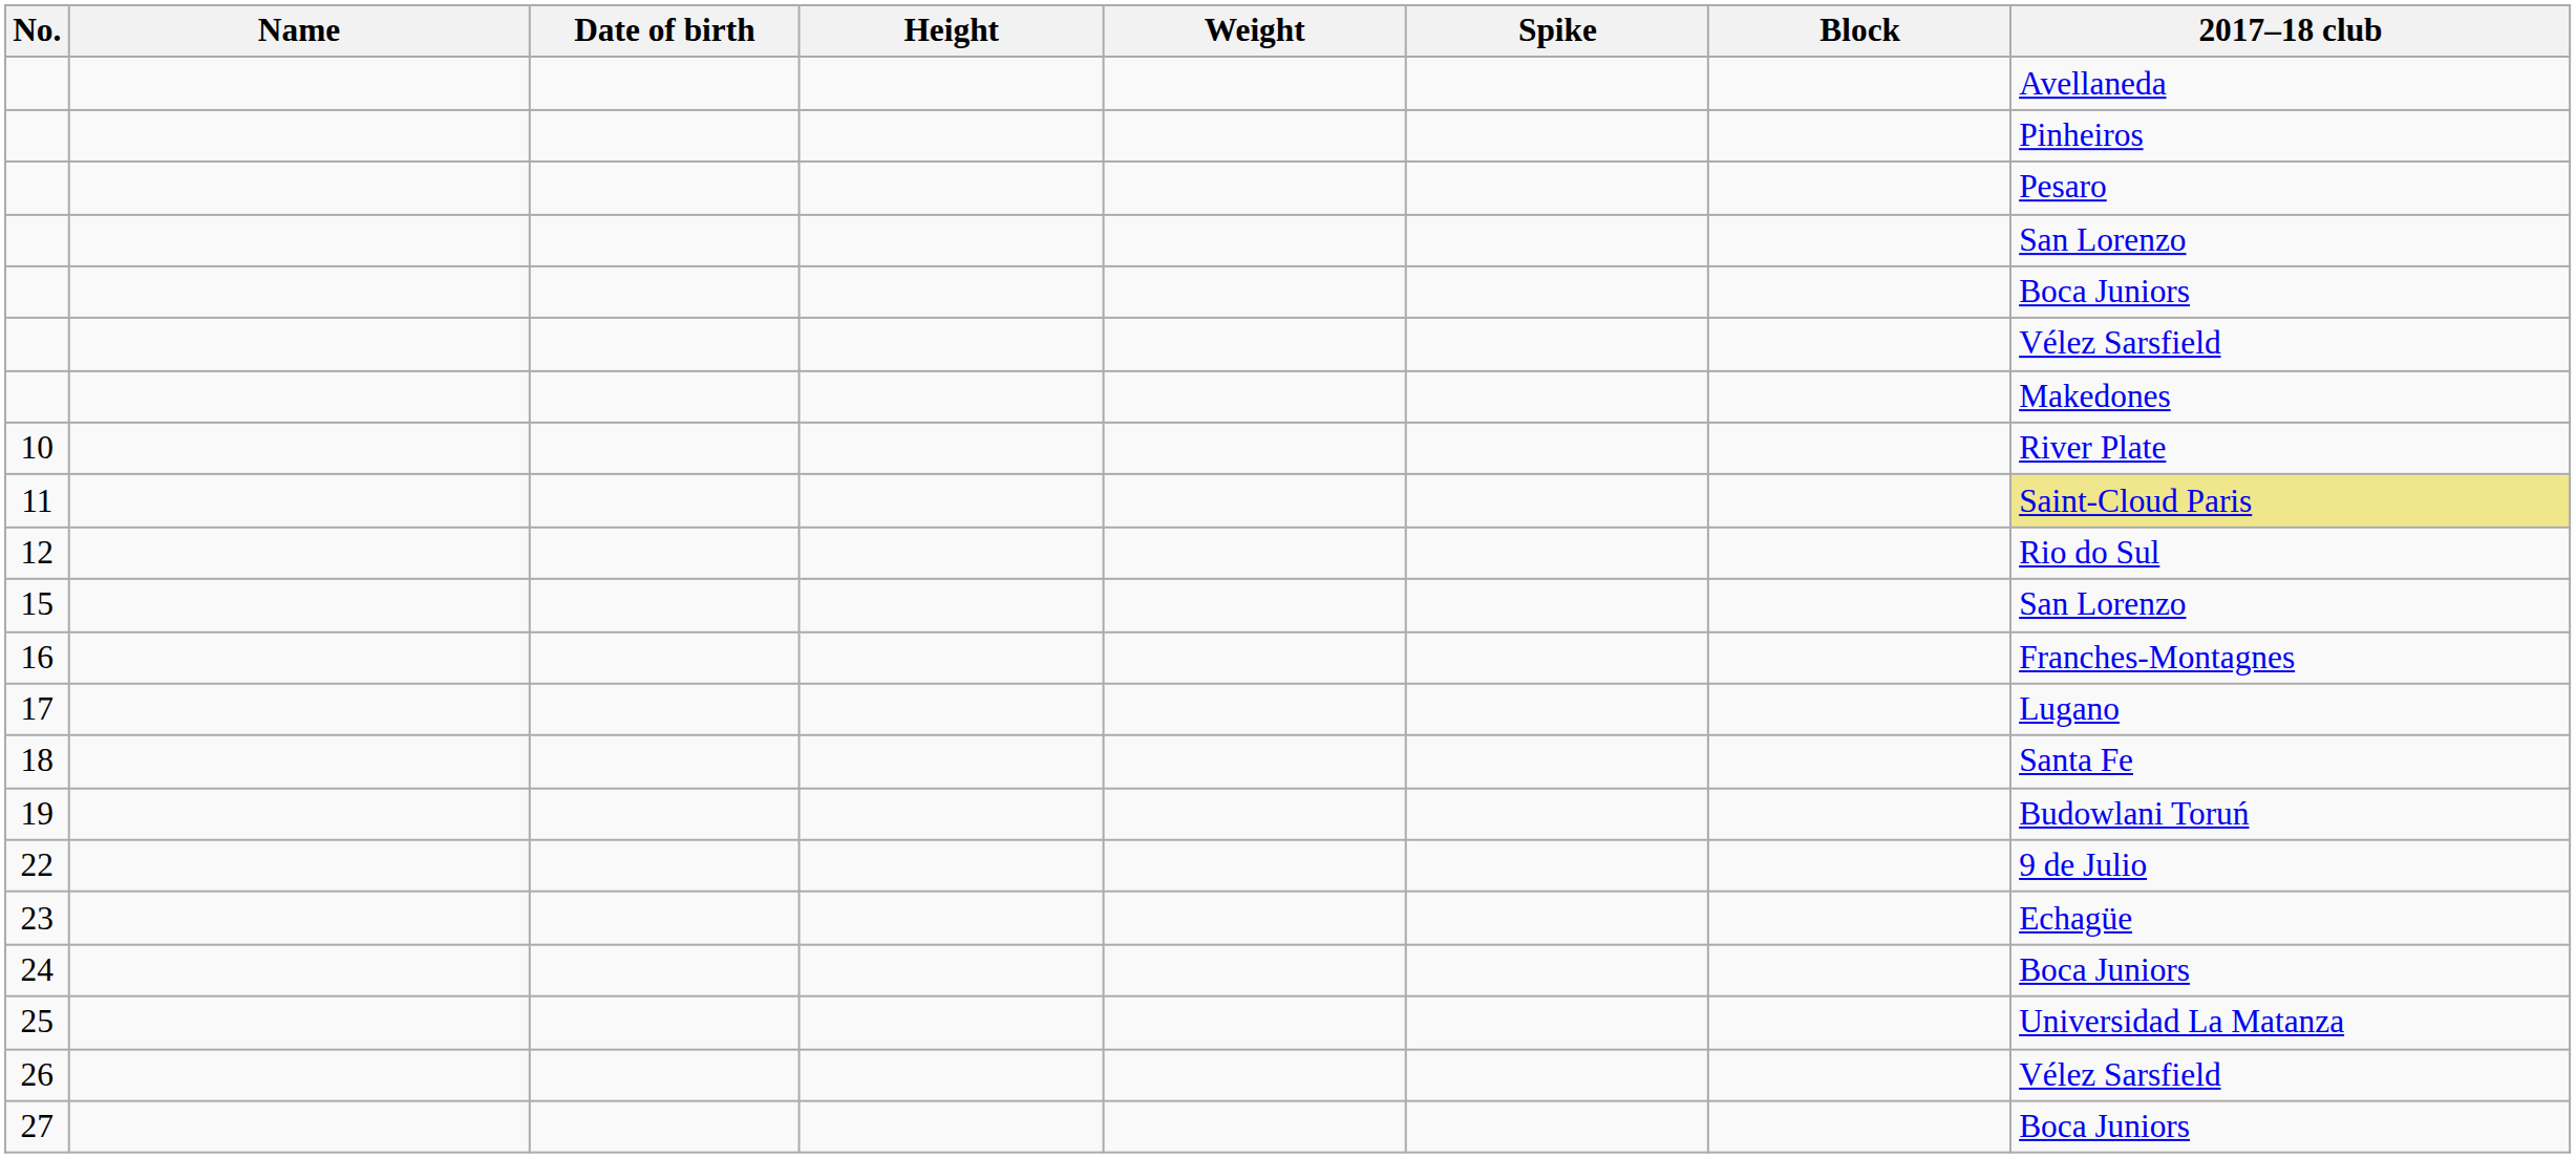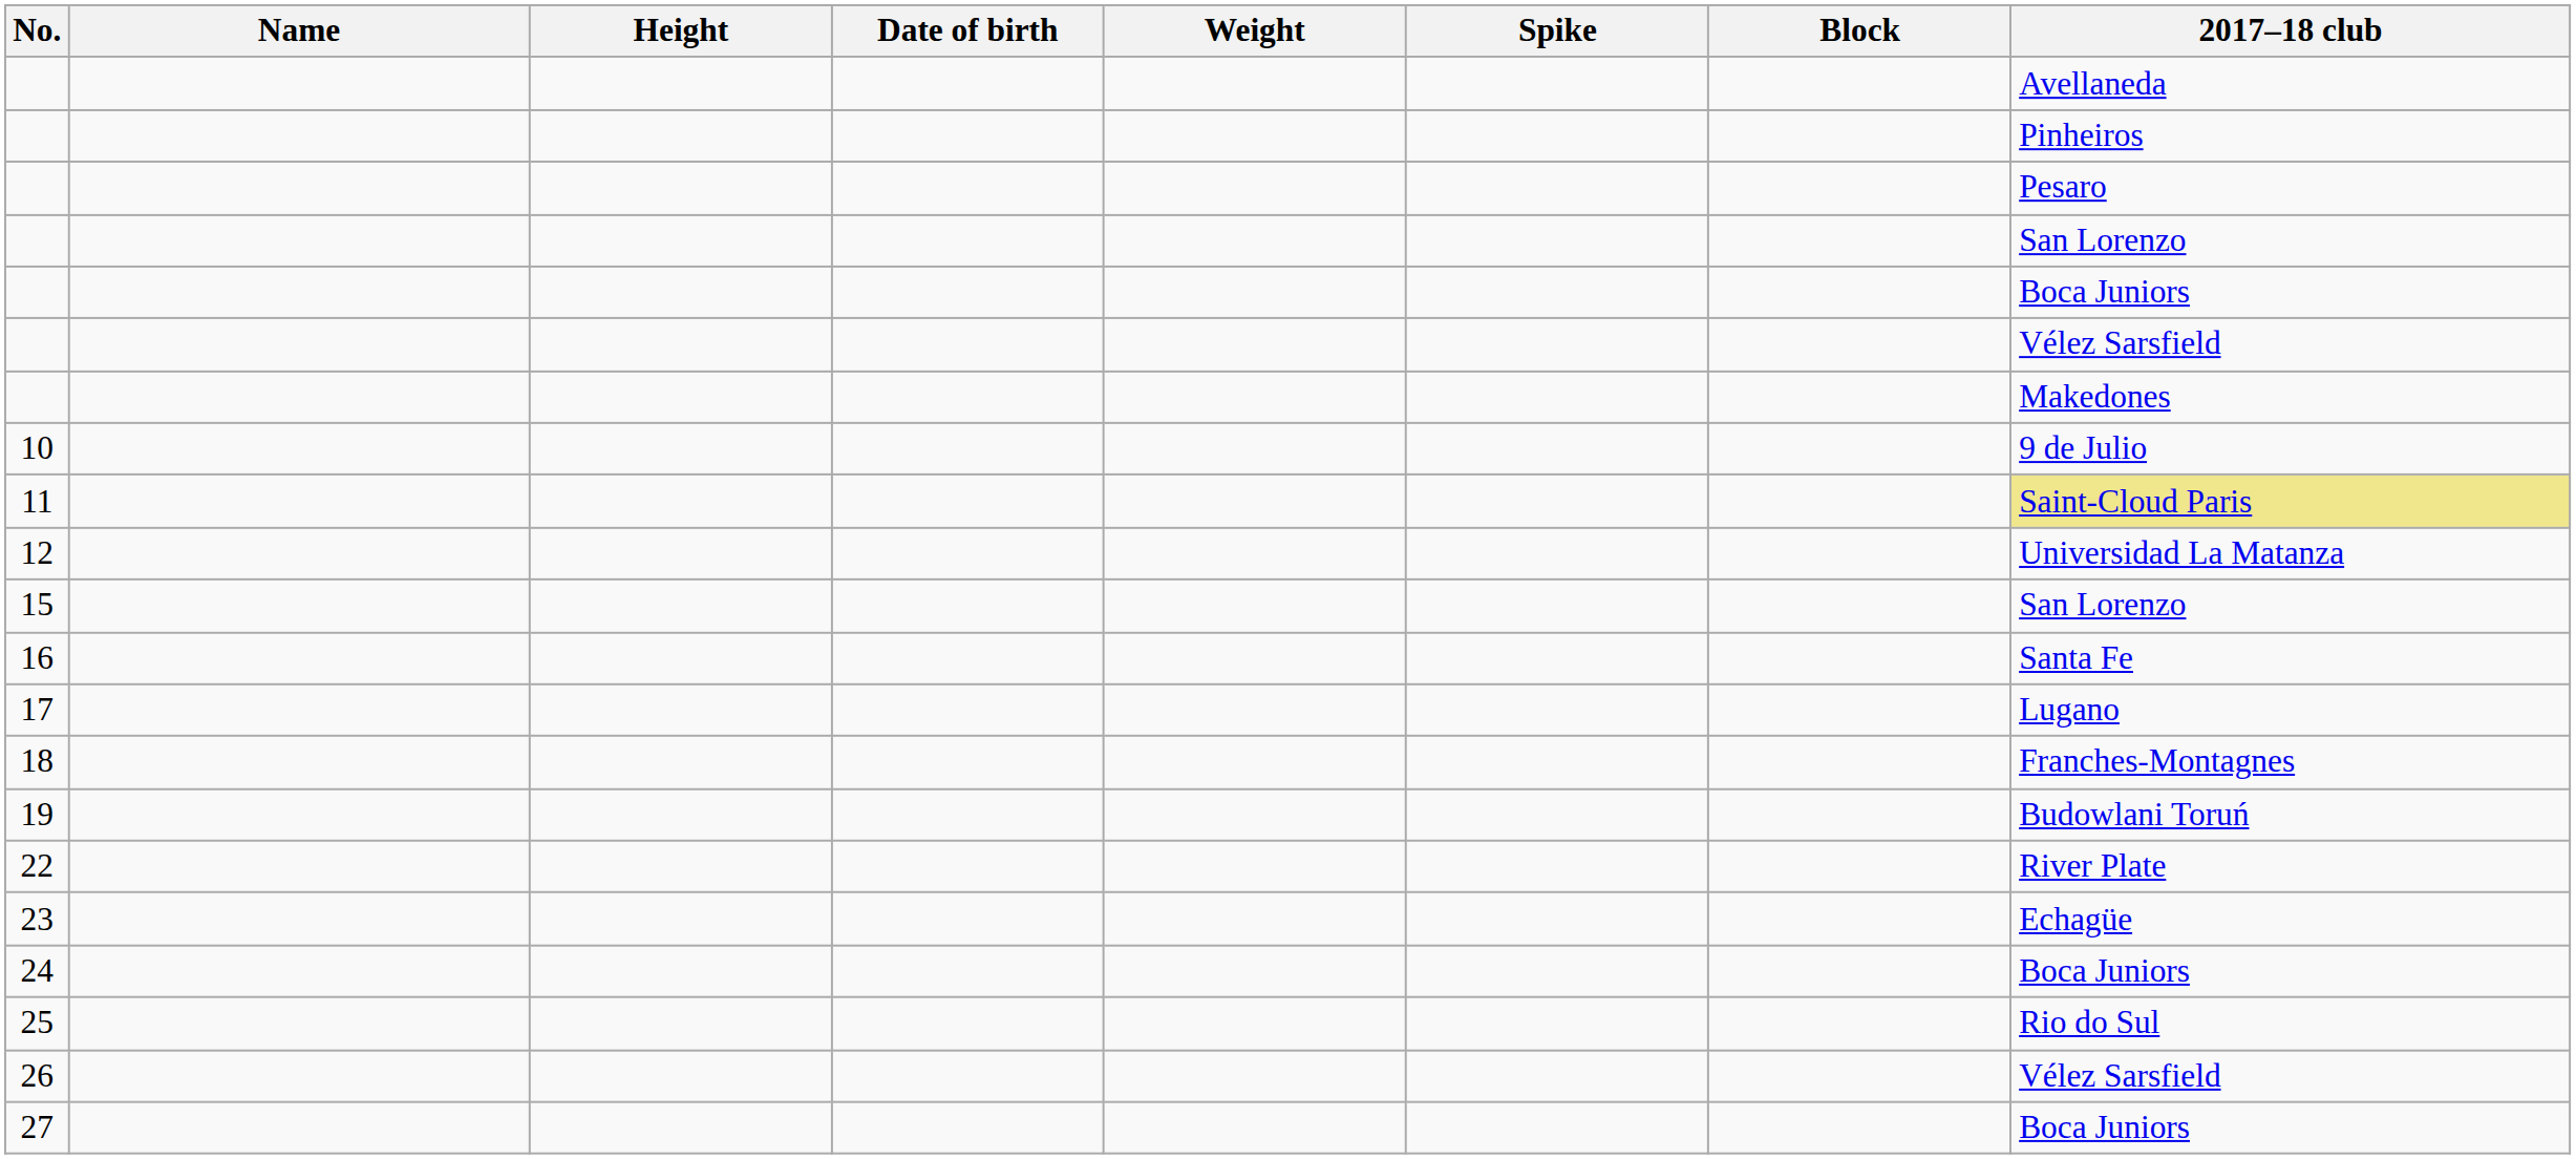columns swapped: Date of birth <-> Height
10 | 2017–18 club: River Plate -> 9 de Julio
12 | 2017–18 club: Rio do Sul -> Universidad La Matanza
16 | 2017–18 club: Franches-Montagnes -> Santa Fe
18 | 2017–18 club: Santa Fe -> Franches-Montagnes
22 | 2017–18 club: 9 de Julio -> River Plate
25 | 2017–18 club: Universidad La Matanza -> Rio do Sul
